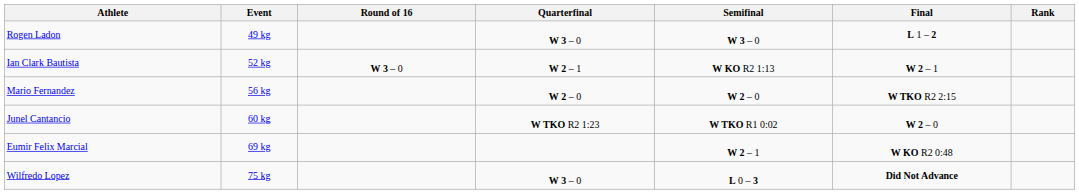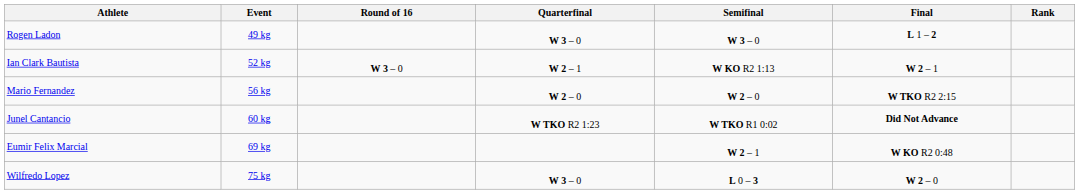Junel Cantancio | Final: W 2 – 0 -> Did Not Advance
Wilfredo Lopez | Final: Did Not Advance -> W 2 – 0
